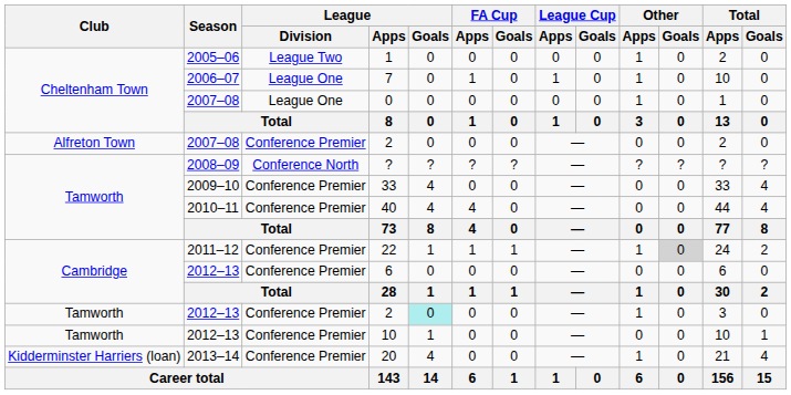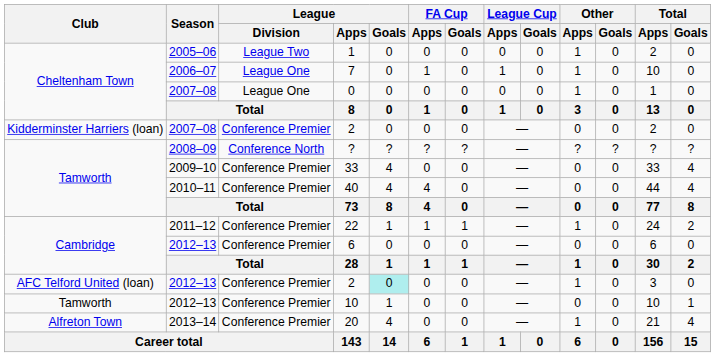2007–08 / 2 | Club: Alfreton Town -> Kidderminster Harriers (loan)
22 | Other / Goals: lightgrey background -> no background
2012–13 / 2 | Club: Tamworth -> AFC Telford United (loan)
20 | Club: Kidderminster Harriers (loan) -> Alfreton Town
